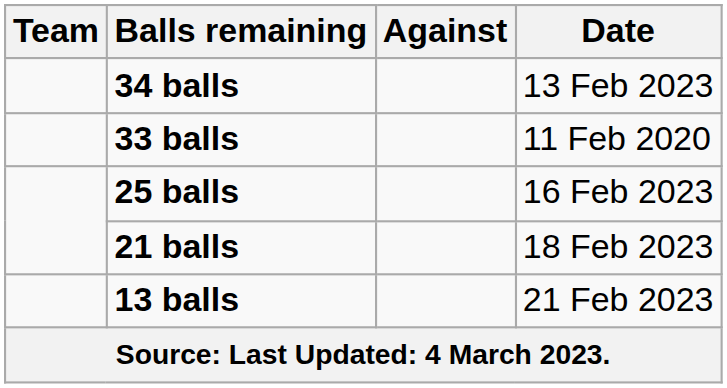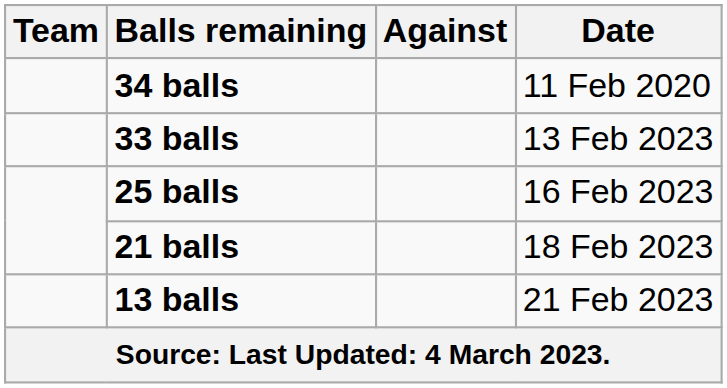34 balls | Date: 13 Feb 2023 -> 11 Feb 2020
33 balls | Date: 11 Feb 2020 -> 13 Feb 2023
